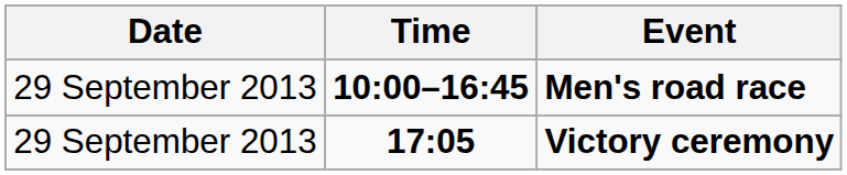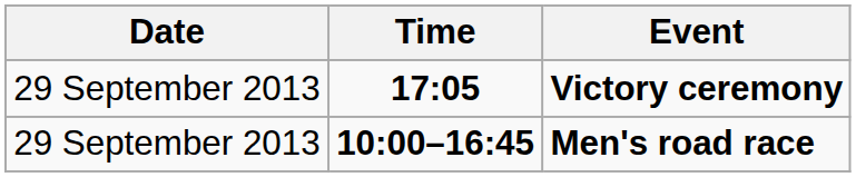rows swapped: Men's road race <-> Victory ceremony
